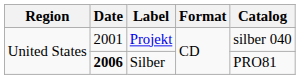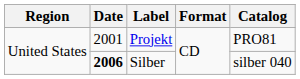Projekt | Catalog: silber 040 -> PRO81
Silber | Catalog: PRO81 -> silber 040
